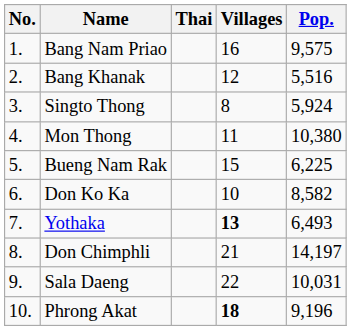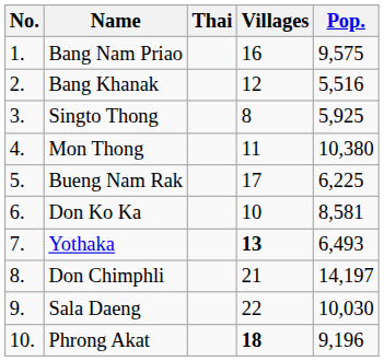Singto Thong | Pop.: 5,924 -> 5,925
Bueng Nam Rak | Villages: 15 -> 17
Don Ko Ka | Pop.: 8,582 -> 8,581
Sala Daeng | Pop.: 10,031 -> 10,030
